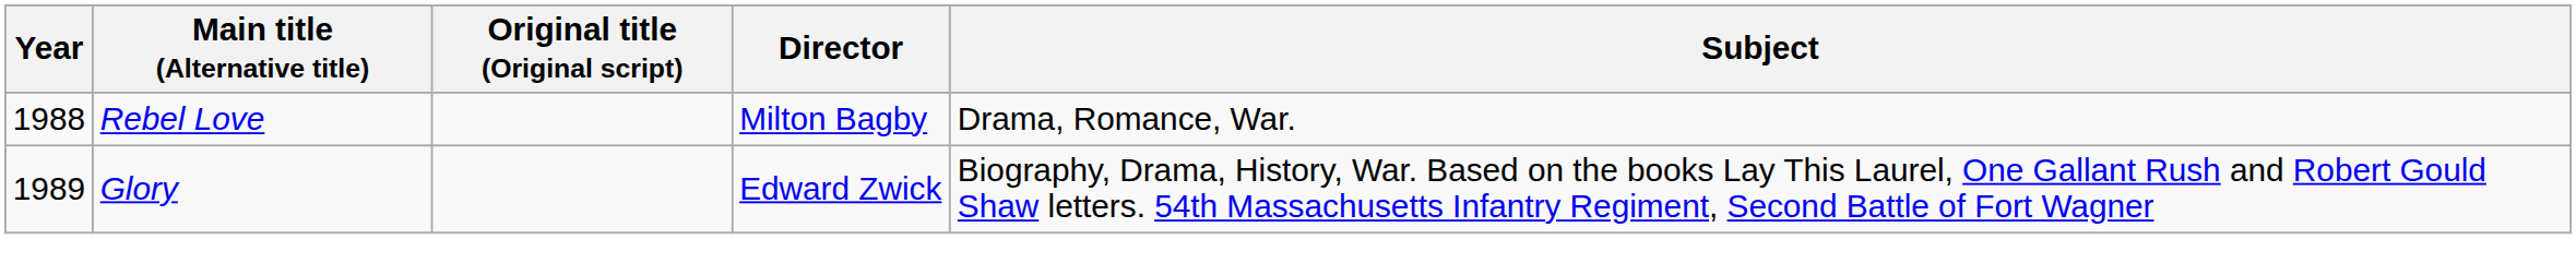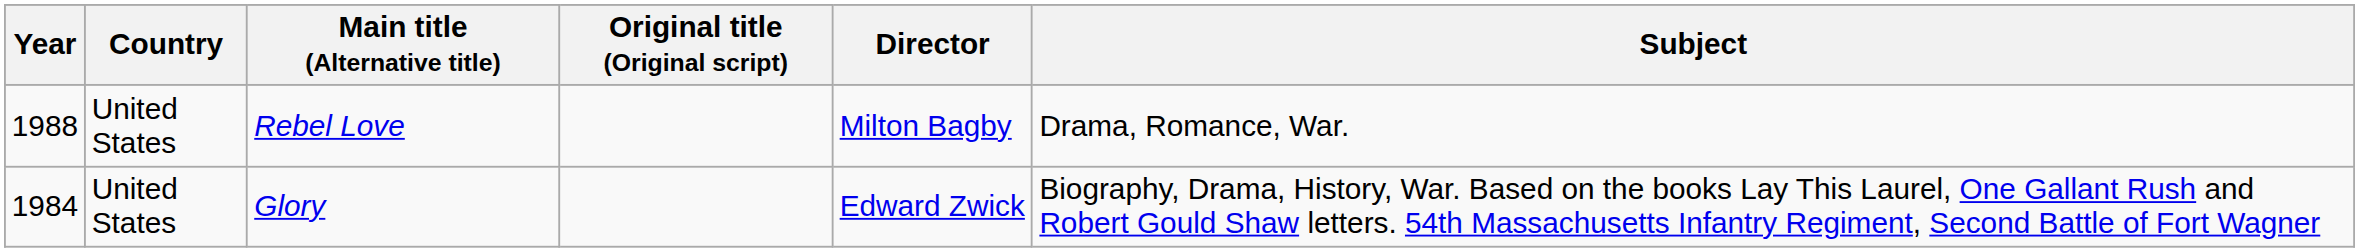+ column: Country | United States | United States
Glory | Year: 1989 -> 1984
